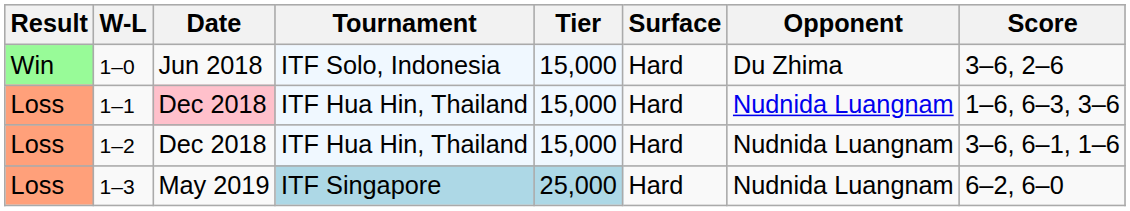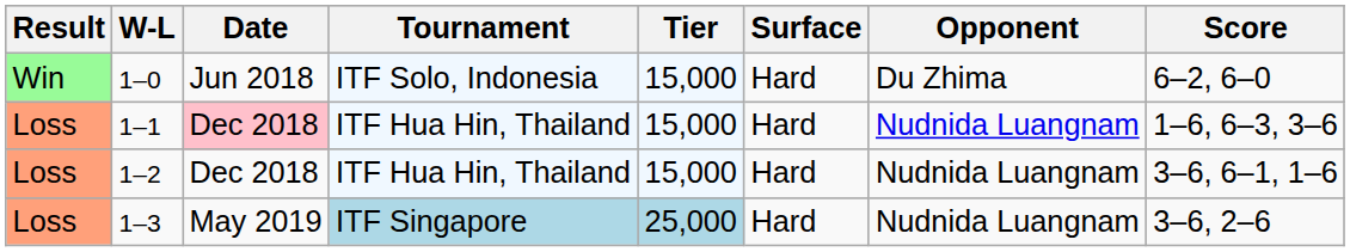1–0 | Score: 3–6, 2–6 -> 6–2, 6–0
1–3 | Score: 6–2, 6–0 -> 3–6, 2–6
